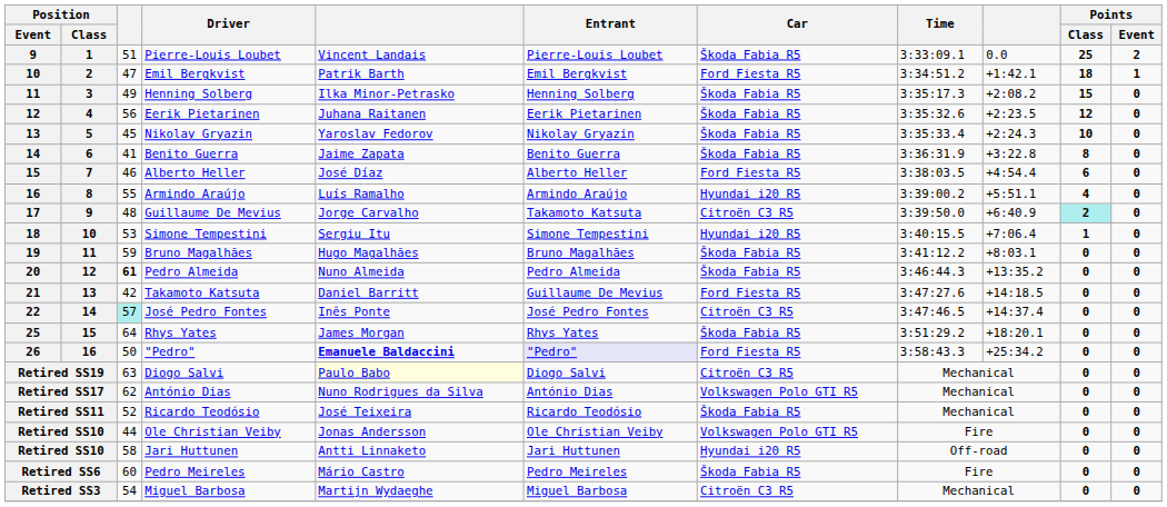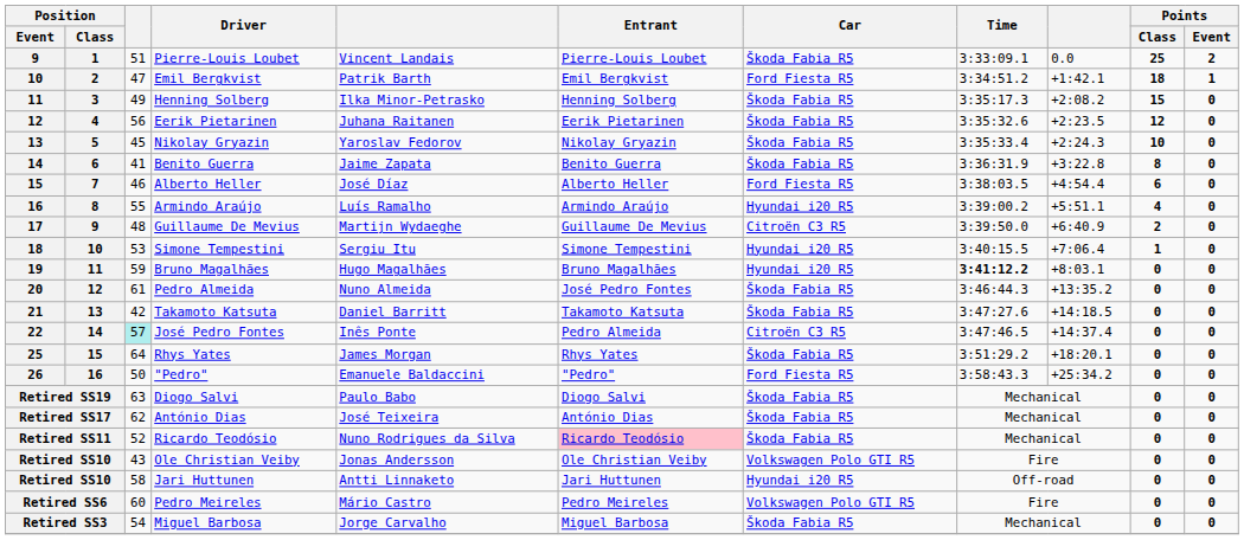17 | column 5: Jorge Carvalho -> Martijn Wydaeghe
17 | Entrant: Takamoto Katsuta -> Guillaume De Mevius
17 | Points / Class: paleturquoise background -> no background
19 | Car: Škoda Fabia R5 -> Hyundai i20 R5
19 | Time: normal -> bold
20 | column 3: bold -> normal
20 | Entrant: Pedro Almeida -> José Pedro Fontes
21 | Entrant: Guillaume De Mevius -> Takamoto Katsuta
21 | Car: Ford Fiesta R5 -> Škoda Fabia R5
22 | Entrant: José Pedro Fontes -> Pedro Almeida
26 | column 5: bold -> normal
26 | Entrant: lavender background -> no background
Retired SS19 | column 5: lightyellow background -> no background
Retired SS19 | Car: Citroën C3 R5 -> Škoda Fabia R5
Retired SS17 | column 5: Nuno Rodrigues da Silva -> José Teixeira
Retired SS17 | Car: Volkswagen Polo GTI R5 -> Škoda Fabia R5
Retired SS11 | column 5: José Teixeira -> Nuno Rodrigues da Silva
Retired SS11 | Entrant: no background -> pink background
Retired SS10 / Ole Christian Veiby | column 3: 44 -> 43
Retired SS6 | Car: Škoda Fabia R5 -> Volkswagen Polo GTI R5
Retired SS3 | column 5: Martijn Wydaeghe -> Jorge Carvalho
Retired SS3 | Car: Citroën C3 R5 -> Škoda Fabia R5
